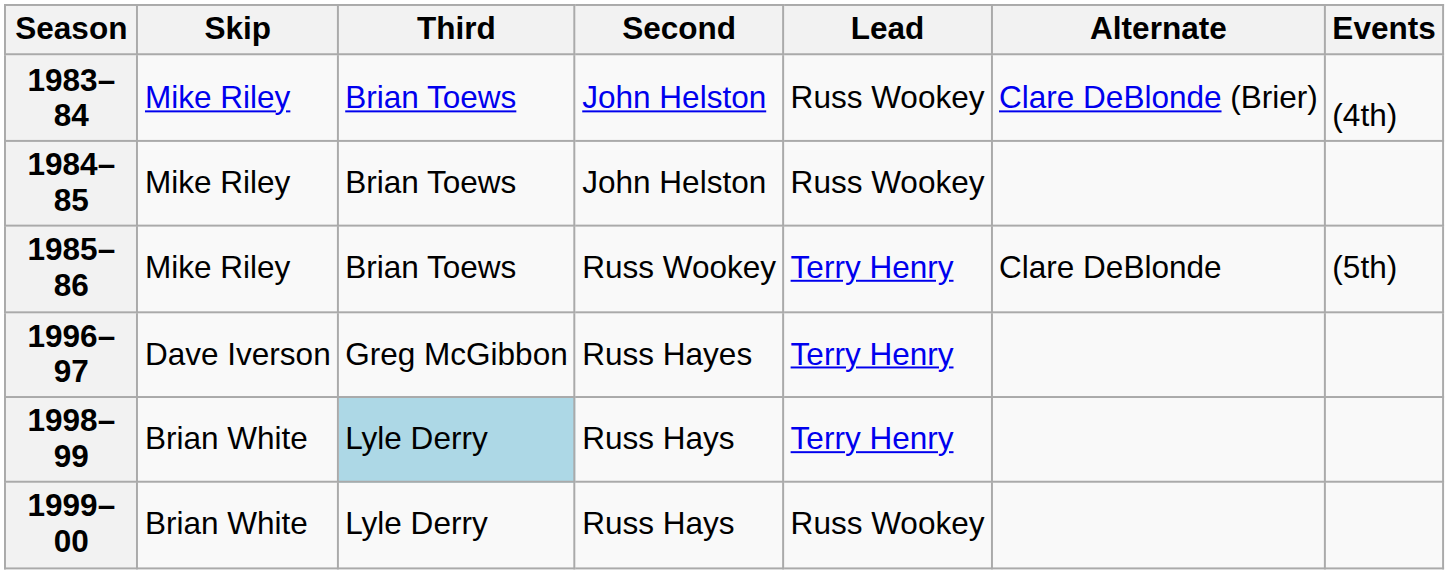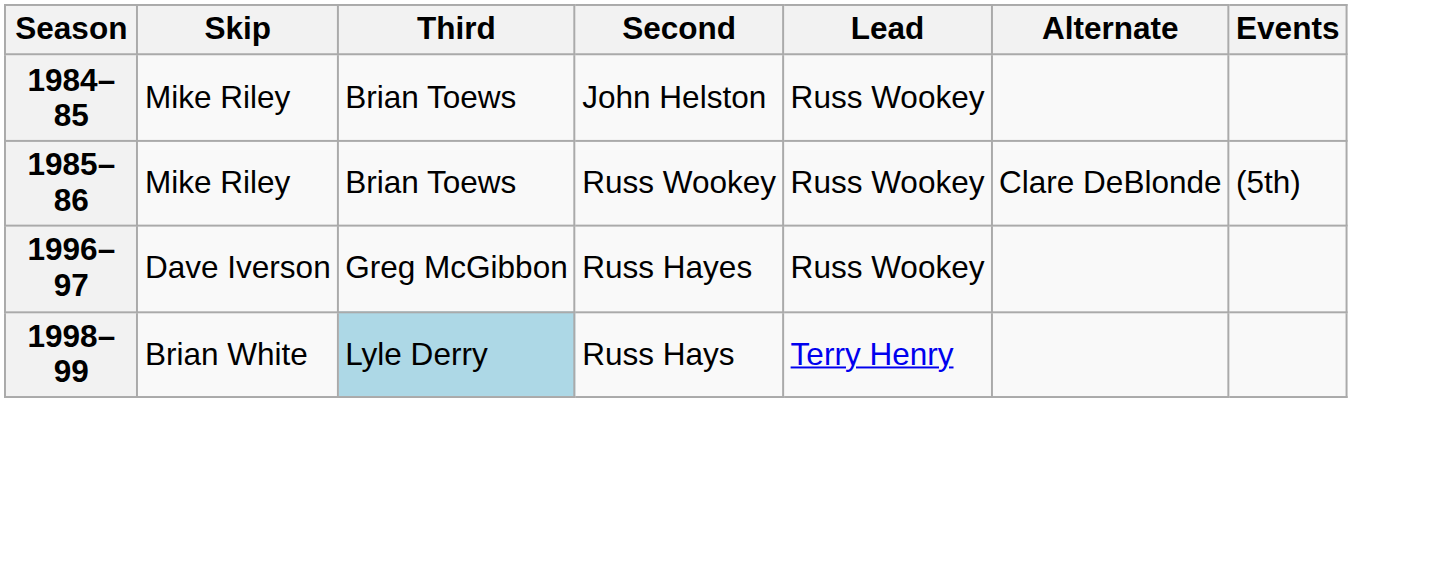- row: 1983–84 | Mike Riley | Brian Toews | John Helston | Russ Wookey | Clare DeBlonde (Brier) | (4th)
1985–86 | Lead: Terry Henry -> Russ Wookey
1996–97 | Lead: Terry Henry -> Russ Wookey
- row: 1999–00 | Brian White | Lyle Derry | Russ Hays | Russ Wookey
